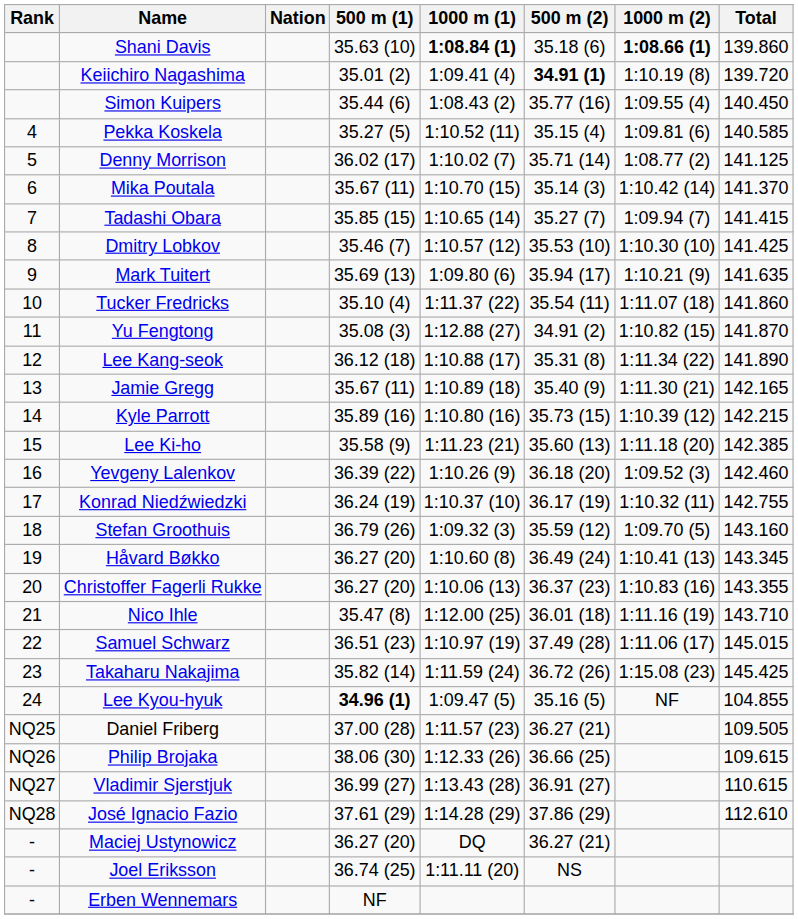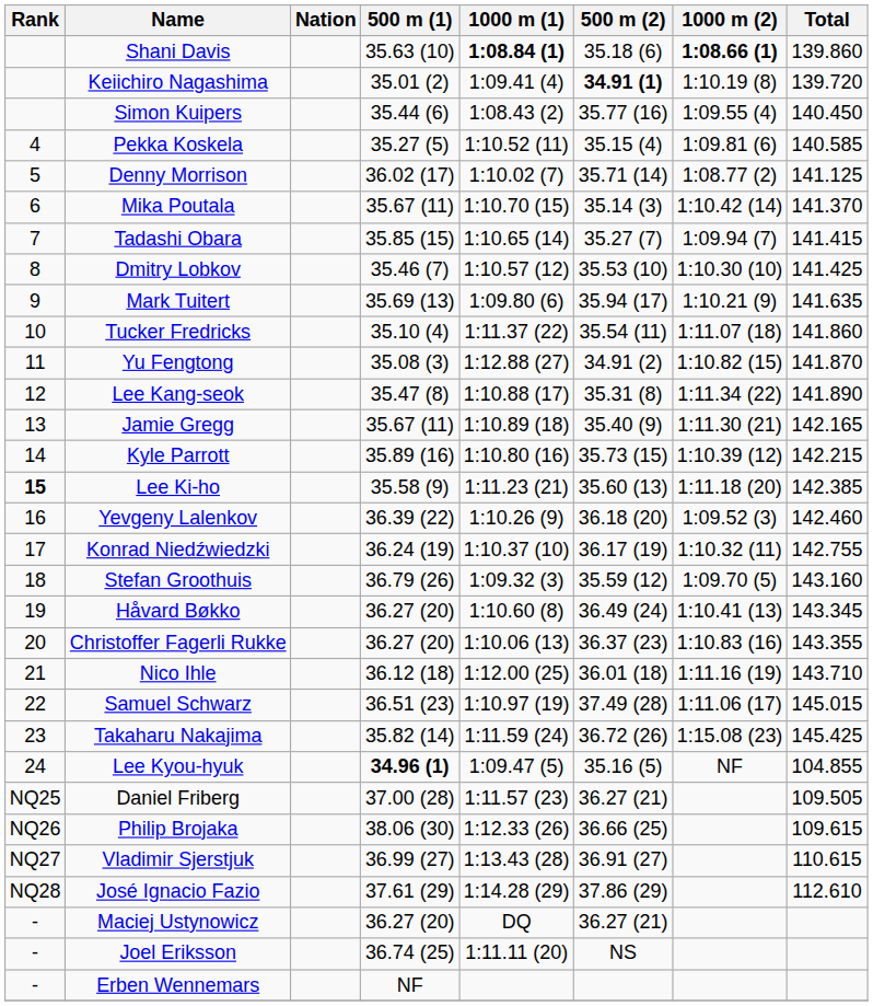Lee Kang-seok | 500 m (1): 36.12 (18) -> 35.47 (8)
Lee Ki-ho | Rank: normal -> bold
Nico Ihle | 500 m (1): 35.47 (8) -> 36.12 (18)
